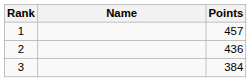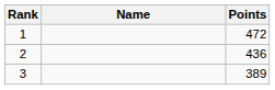1 | Points: 457 -> 472
3 | Points: 384 -> 389
